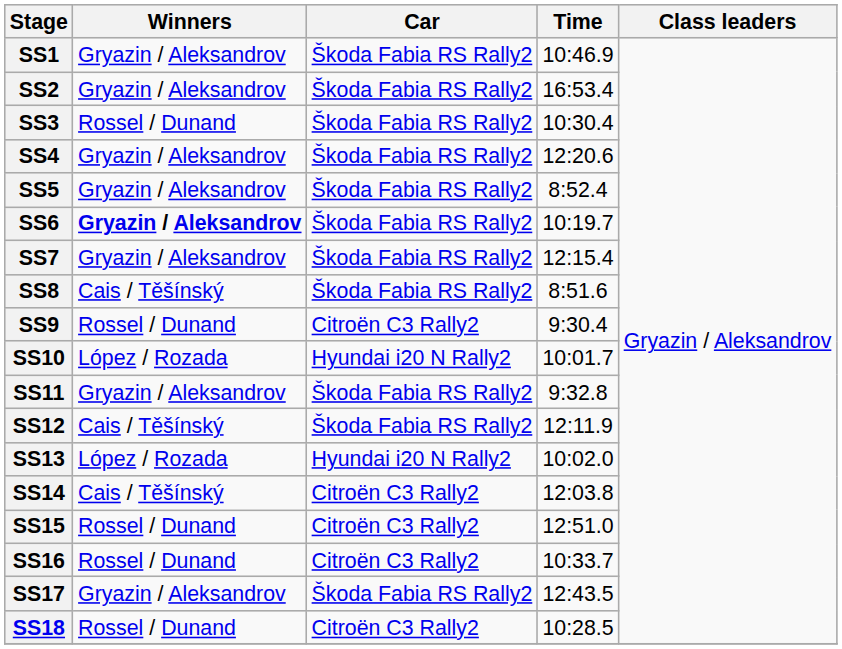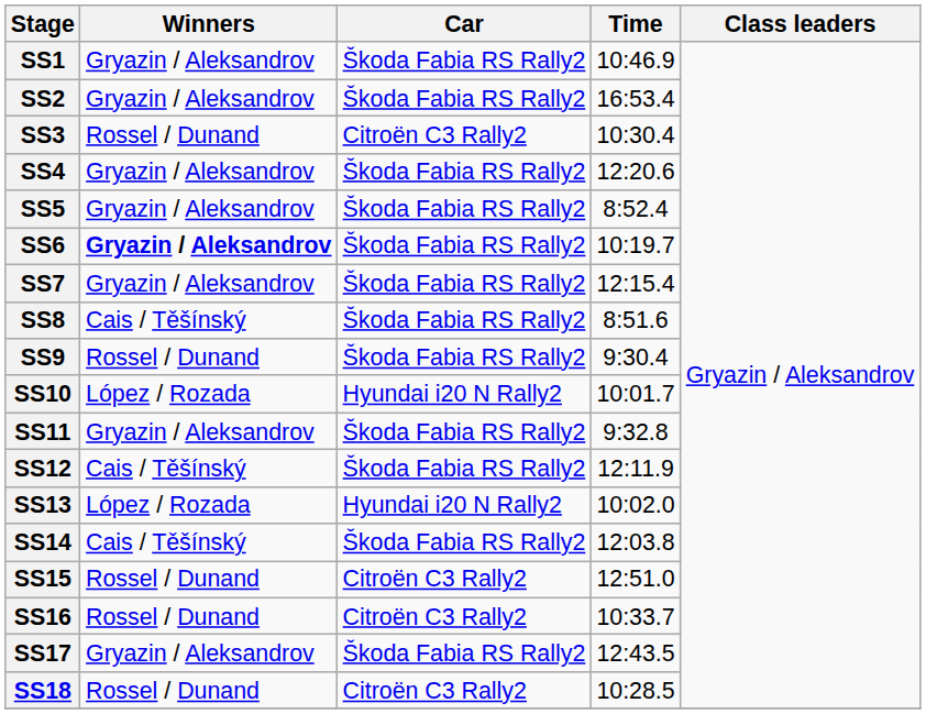SS3 | Car: Škoda Fabia RS Rally2 -> Citroën C3 Rally2
SS9 | Car: Citroën C3 Rally2 -> Škoda Fabia RS Rally2
SS14 | Car: Citroën C3 Rally2 -> Škoda Fabia RS Rally2
